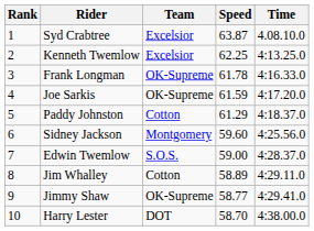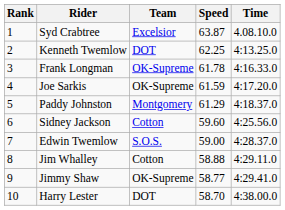Kenneth Twemlow | Team: Excelsior -> DOT
Paddy Johnston | Team: Cotton -> Montgomery
Sidney Jackson | Team: Montgomery -> Cotton
Jim Whalley | Speed: 58.89 -> 58.88
